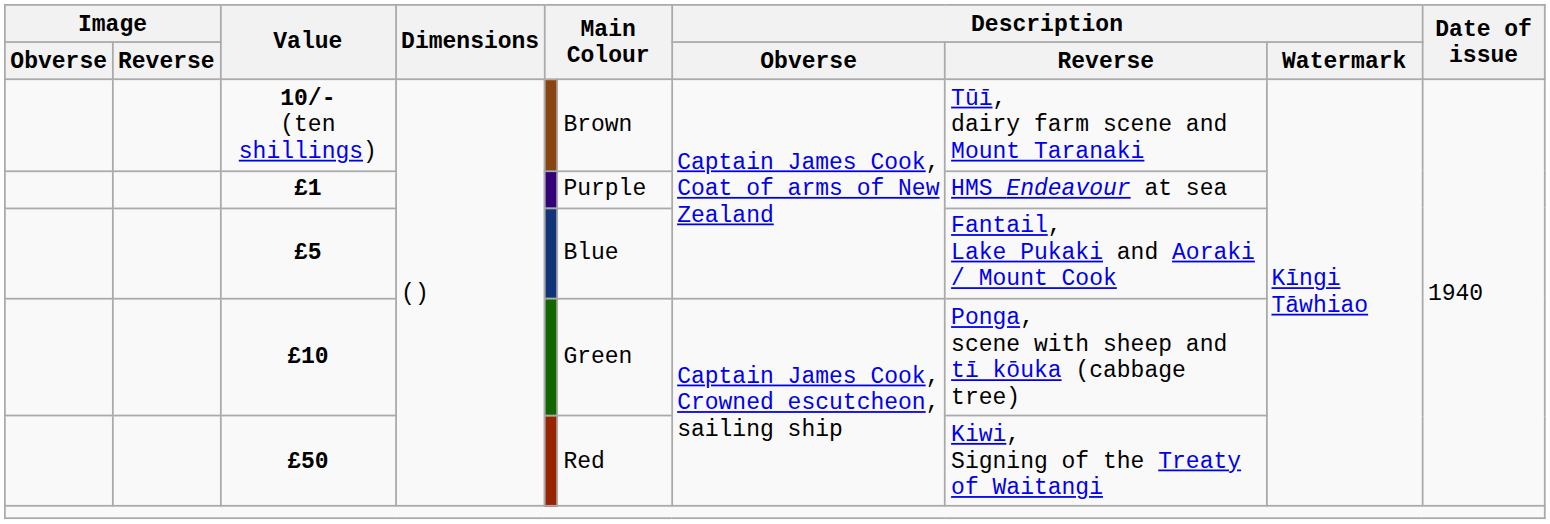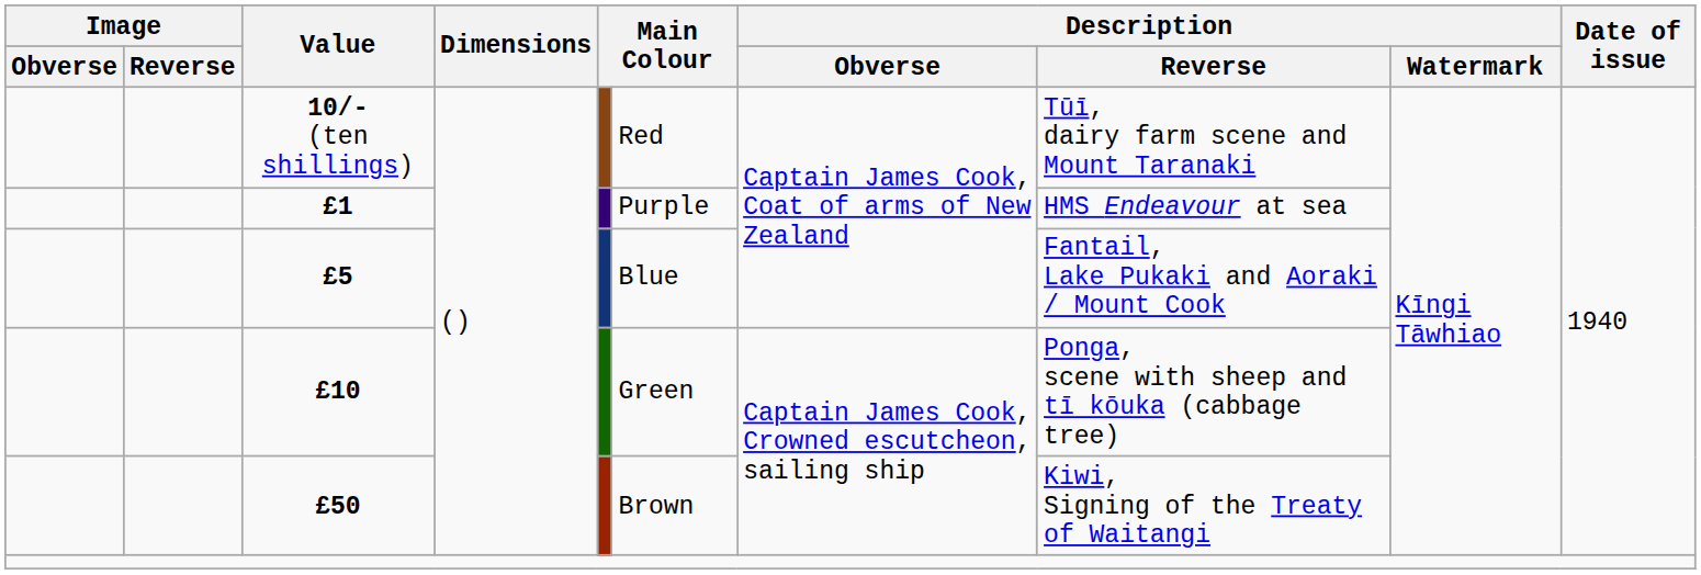10/- (ten shillings) | column 6: Brown -> Red
£50 | column 6: Red -> Brown
